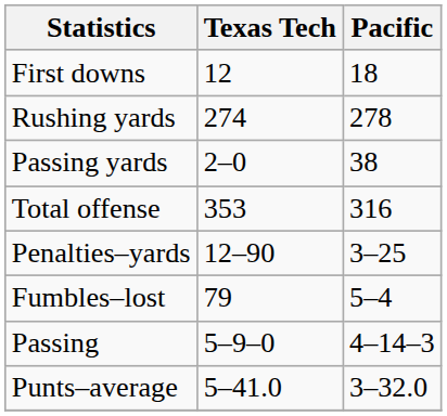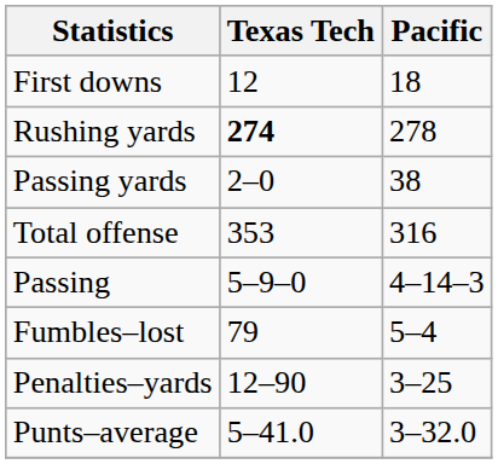Rushing yards | Texas Tech: normal -> bold
rows swapped: Passing <-> Penalties–yards
